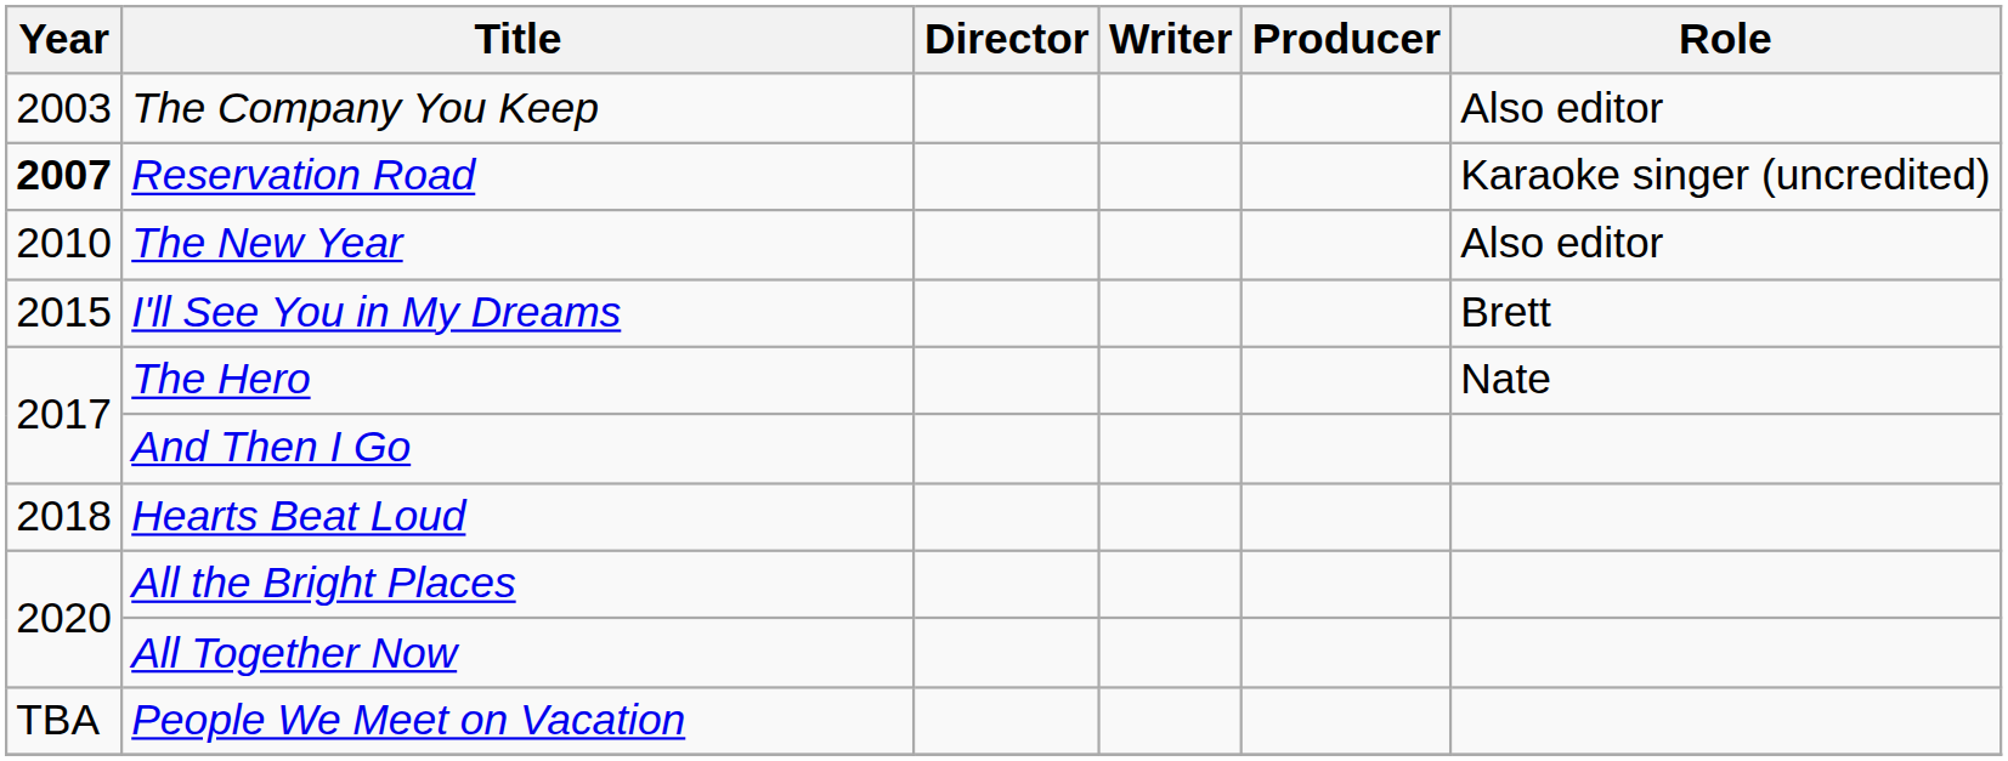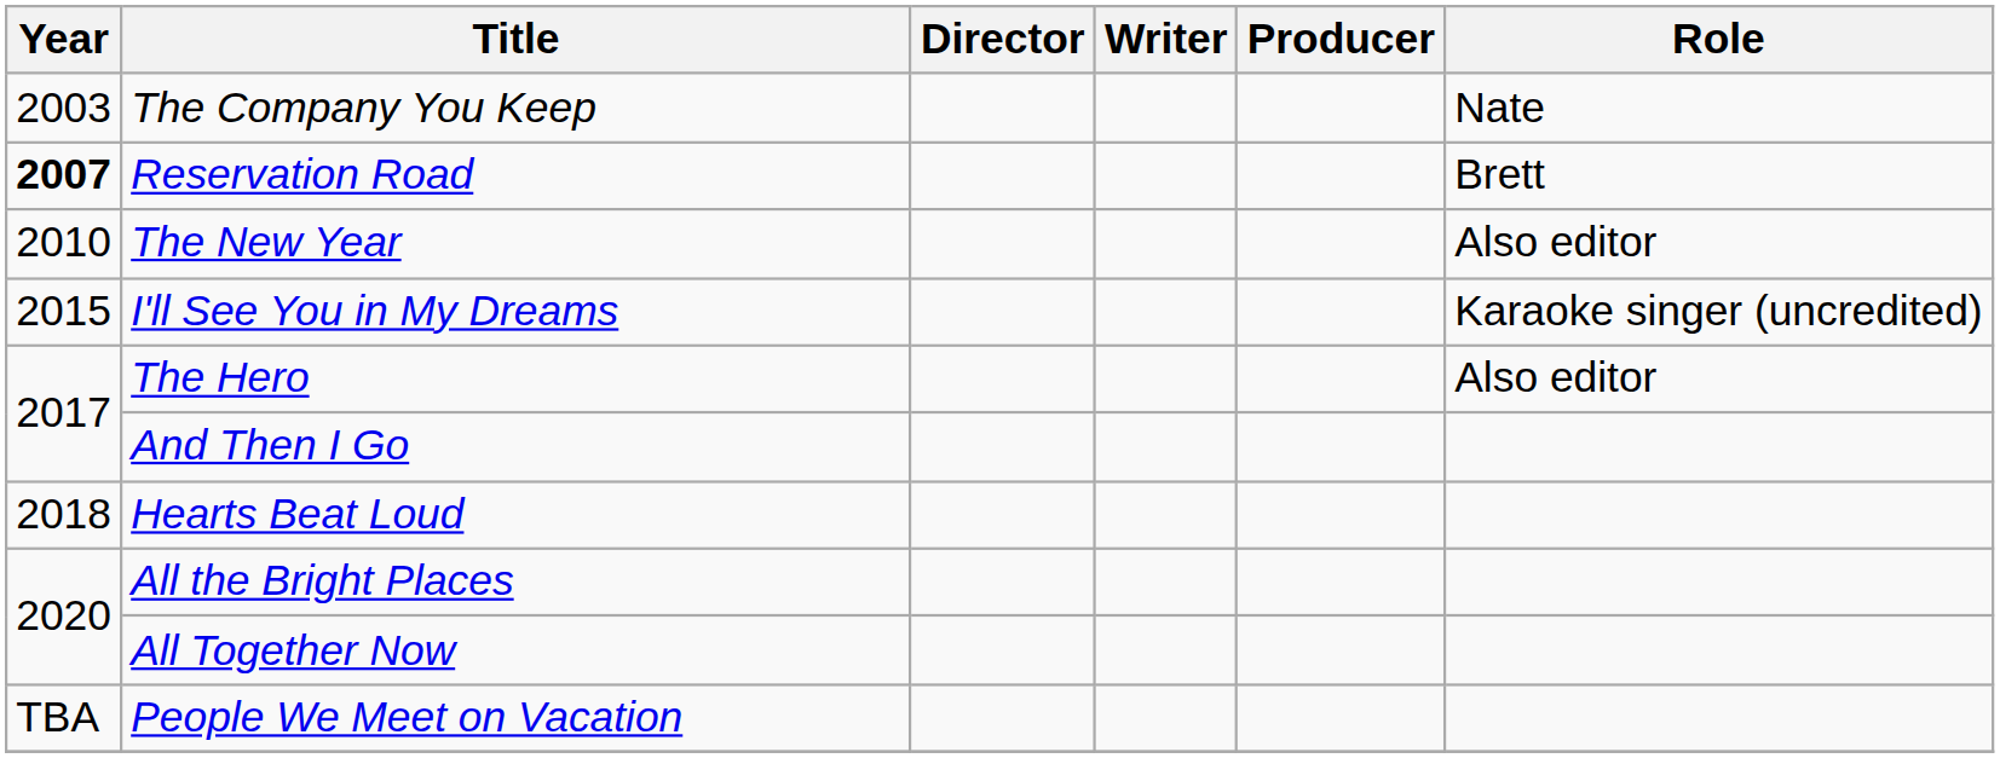The Company You Keep | Role: Also editor -> Nate
Reservation Road | Role: Karaoke singer (uncredited) -> Brett
I'll See You in My Dreams | Role: Brett -> Karaoke singer (uncredited)
The Hero | Role: Nate -> Also editor
